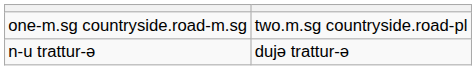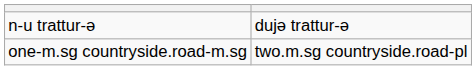rows swapped: n-u trattur-ə <-> one-m.sg countryside.road-m.sg
